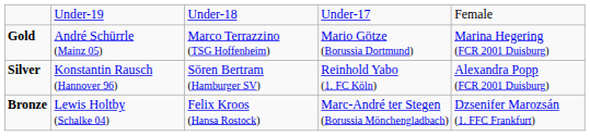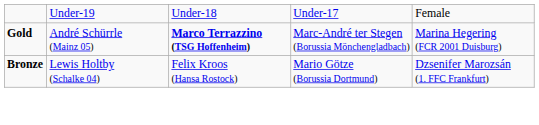Gold | column 3: normal -> bold
Gold | column 4: Mario Götze (Borussia Dortmund) -> Marc-André ter Stegen (Borussia Mönchengladbach)
- row: Silver | Konstantin Rausch (Hannover 96) | Sören Bertram (Hamburger SV) | Reinhold Yabo (1. FC Köln) | Alexandra Popp (FCR 2001 Duisburg)
Bronze | column 4: Marc-André ter Stegen (Borussia Mönchengladbach) -> Mario Götze (Borussia Dortmund)
